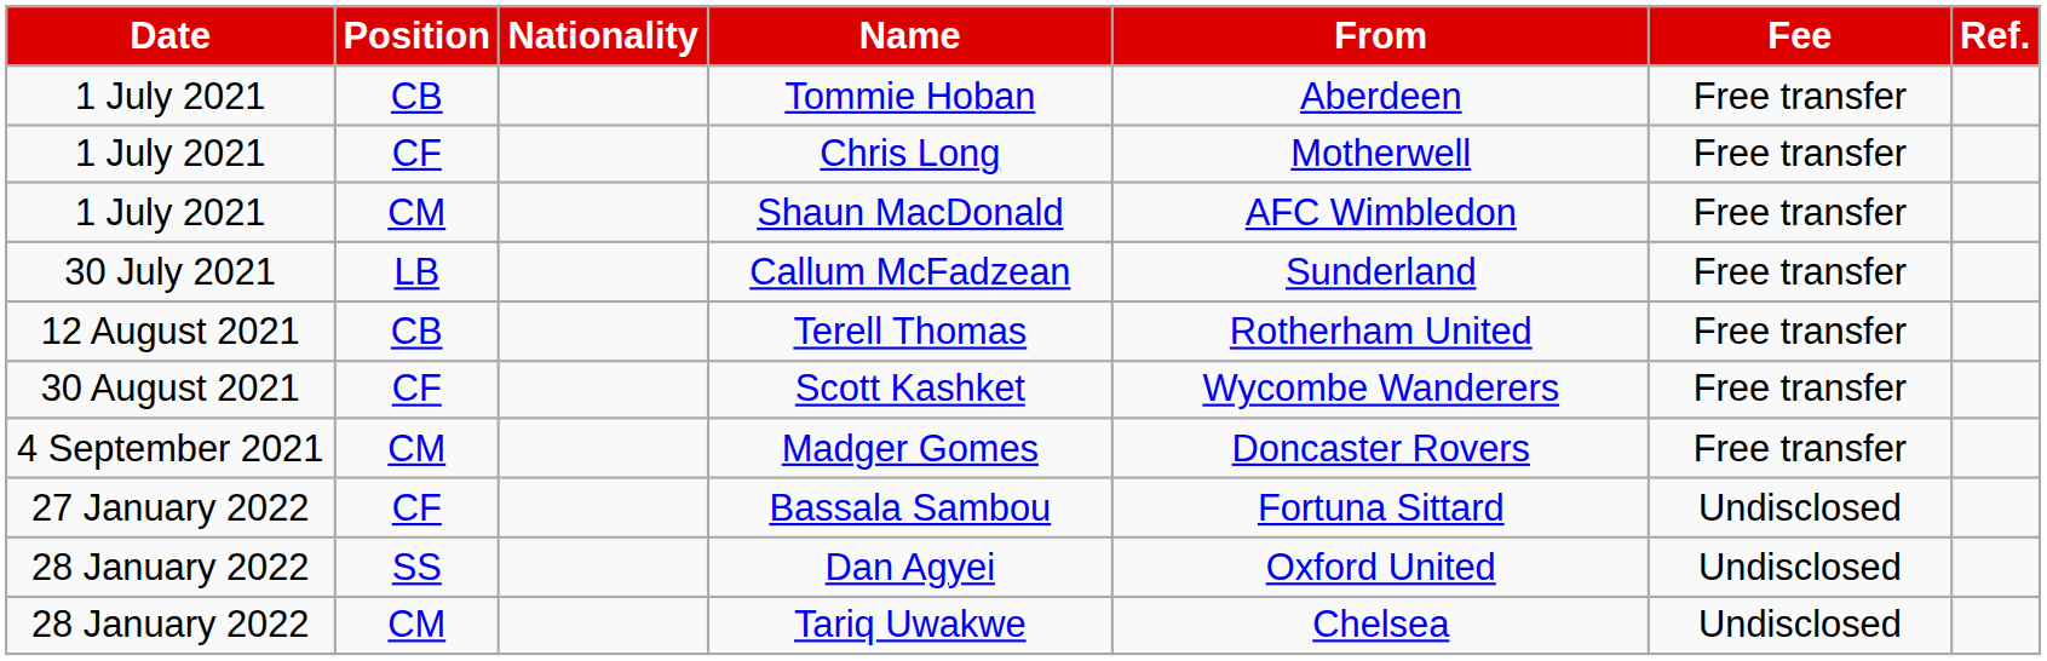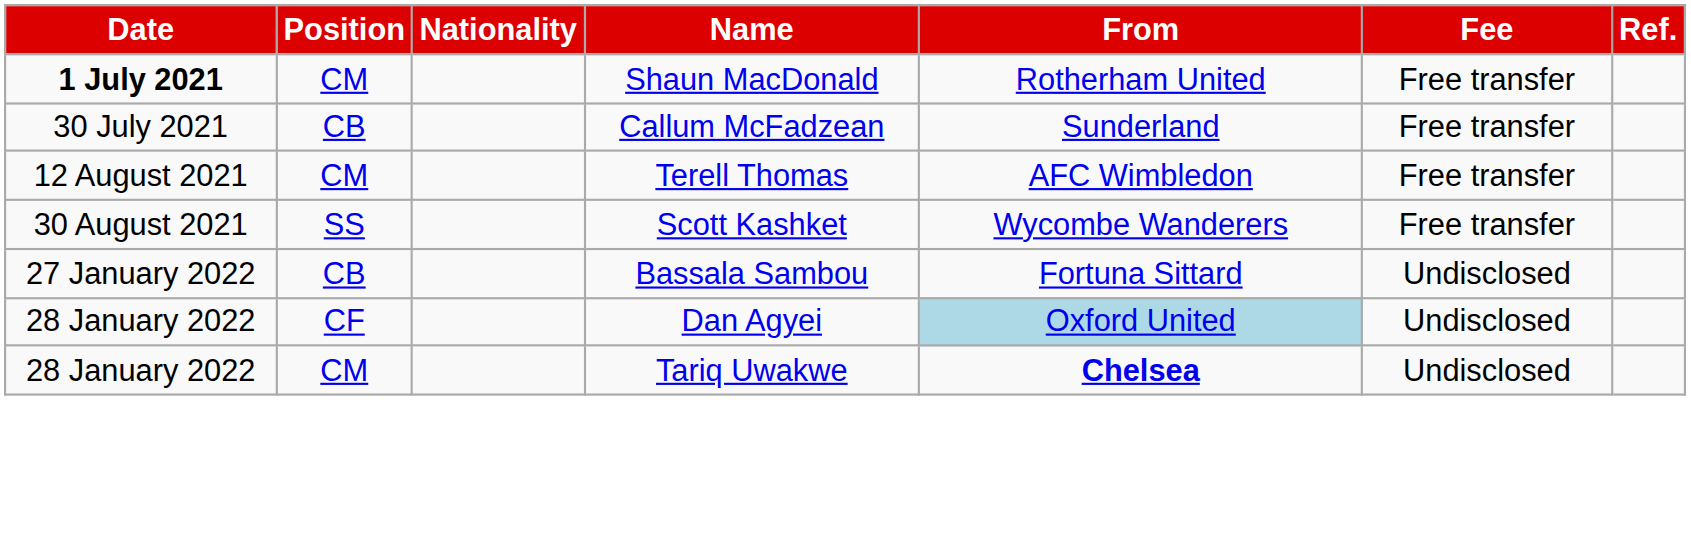- row: 1 July 2021 | CB | Tommie Hoban | Aberdeen | Free transfer
- row: 1 July 2021 | CF | Chris Long | Motherwell | Free transfer
Shaun MacDonald | Date: normal -> bold
Shaun MacDonald | From: AFC Wimbledon -> Rotherham United
Callum McFadzean | Position: LB -> CB
Terell Thomas | Position: CB -> CM
Terell Thomas | From: Rotherham United -> AFC Wimbledon
Scott Kashket | Position: CF -> SS
- row: 4 September 2021 | CM | Madger Gomes | Doncaster Rovers | Free transfer
Bassala Sambou | Position: CF -> CB
Dan Agyei | Position: SS -> CF
Dan Agyei | From: no background -> lightblue background
Tariq Uwakwe | From: normal -> bold
